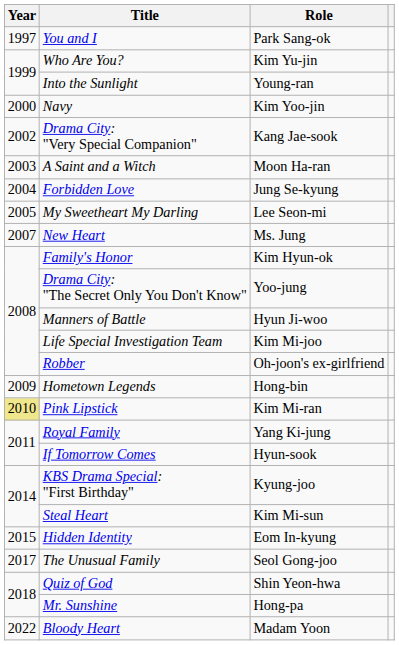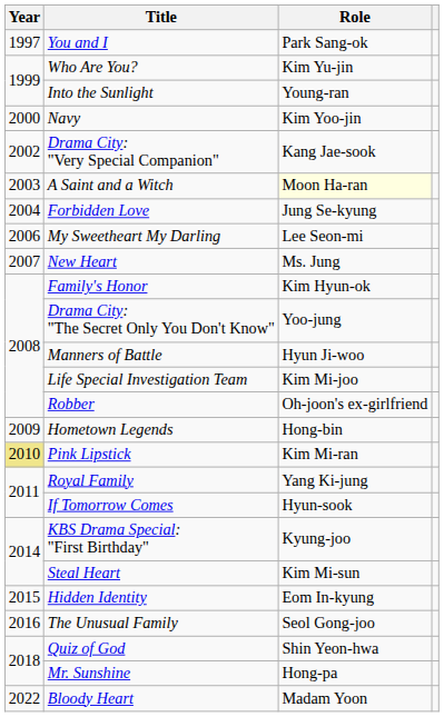A Saint and a Witch | Role: no background -> lightyellow background
My Sweetheart My Darling | Year: 2005 -> 2006
The Unusual Family | Year: 2017 -> 2016
